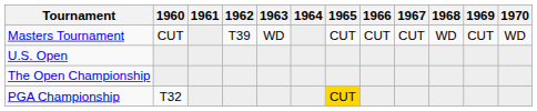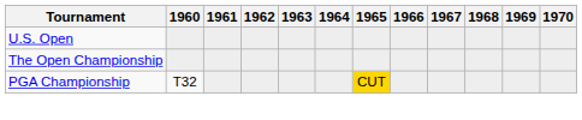- row: Masters Tournament | CUT | T39 | WD | CUT | CUT | CUT | WD | CUT | WD
